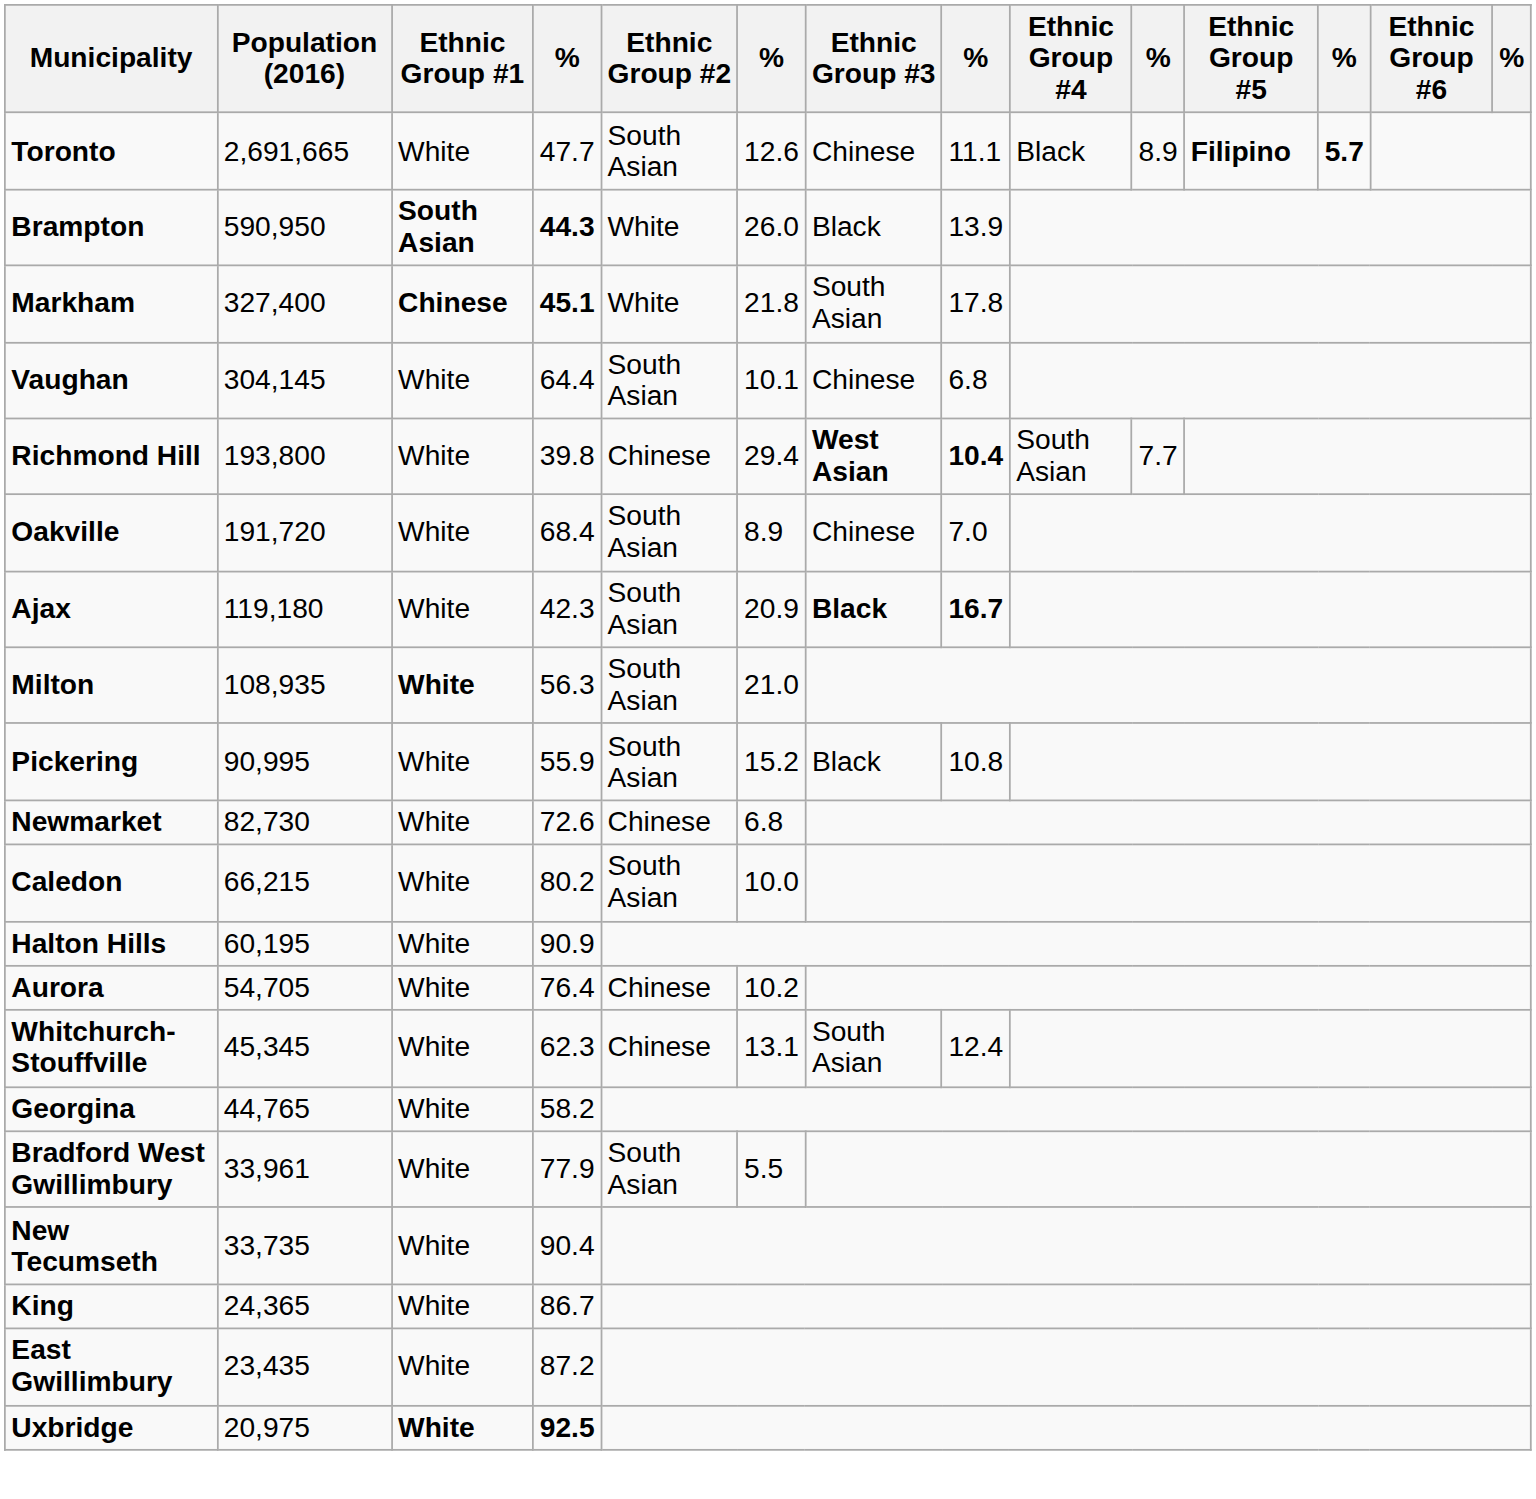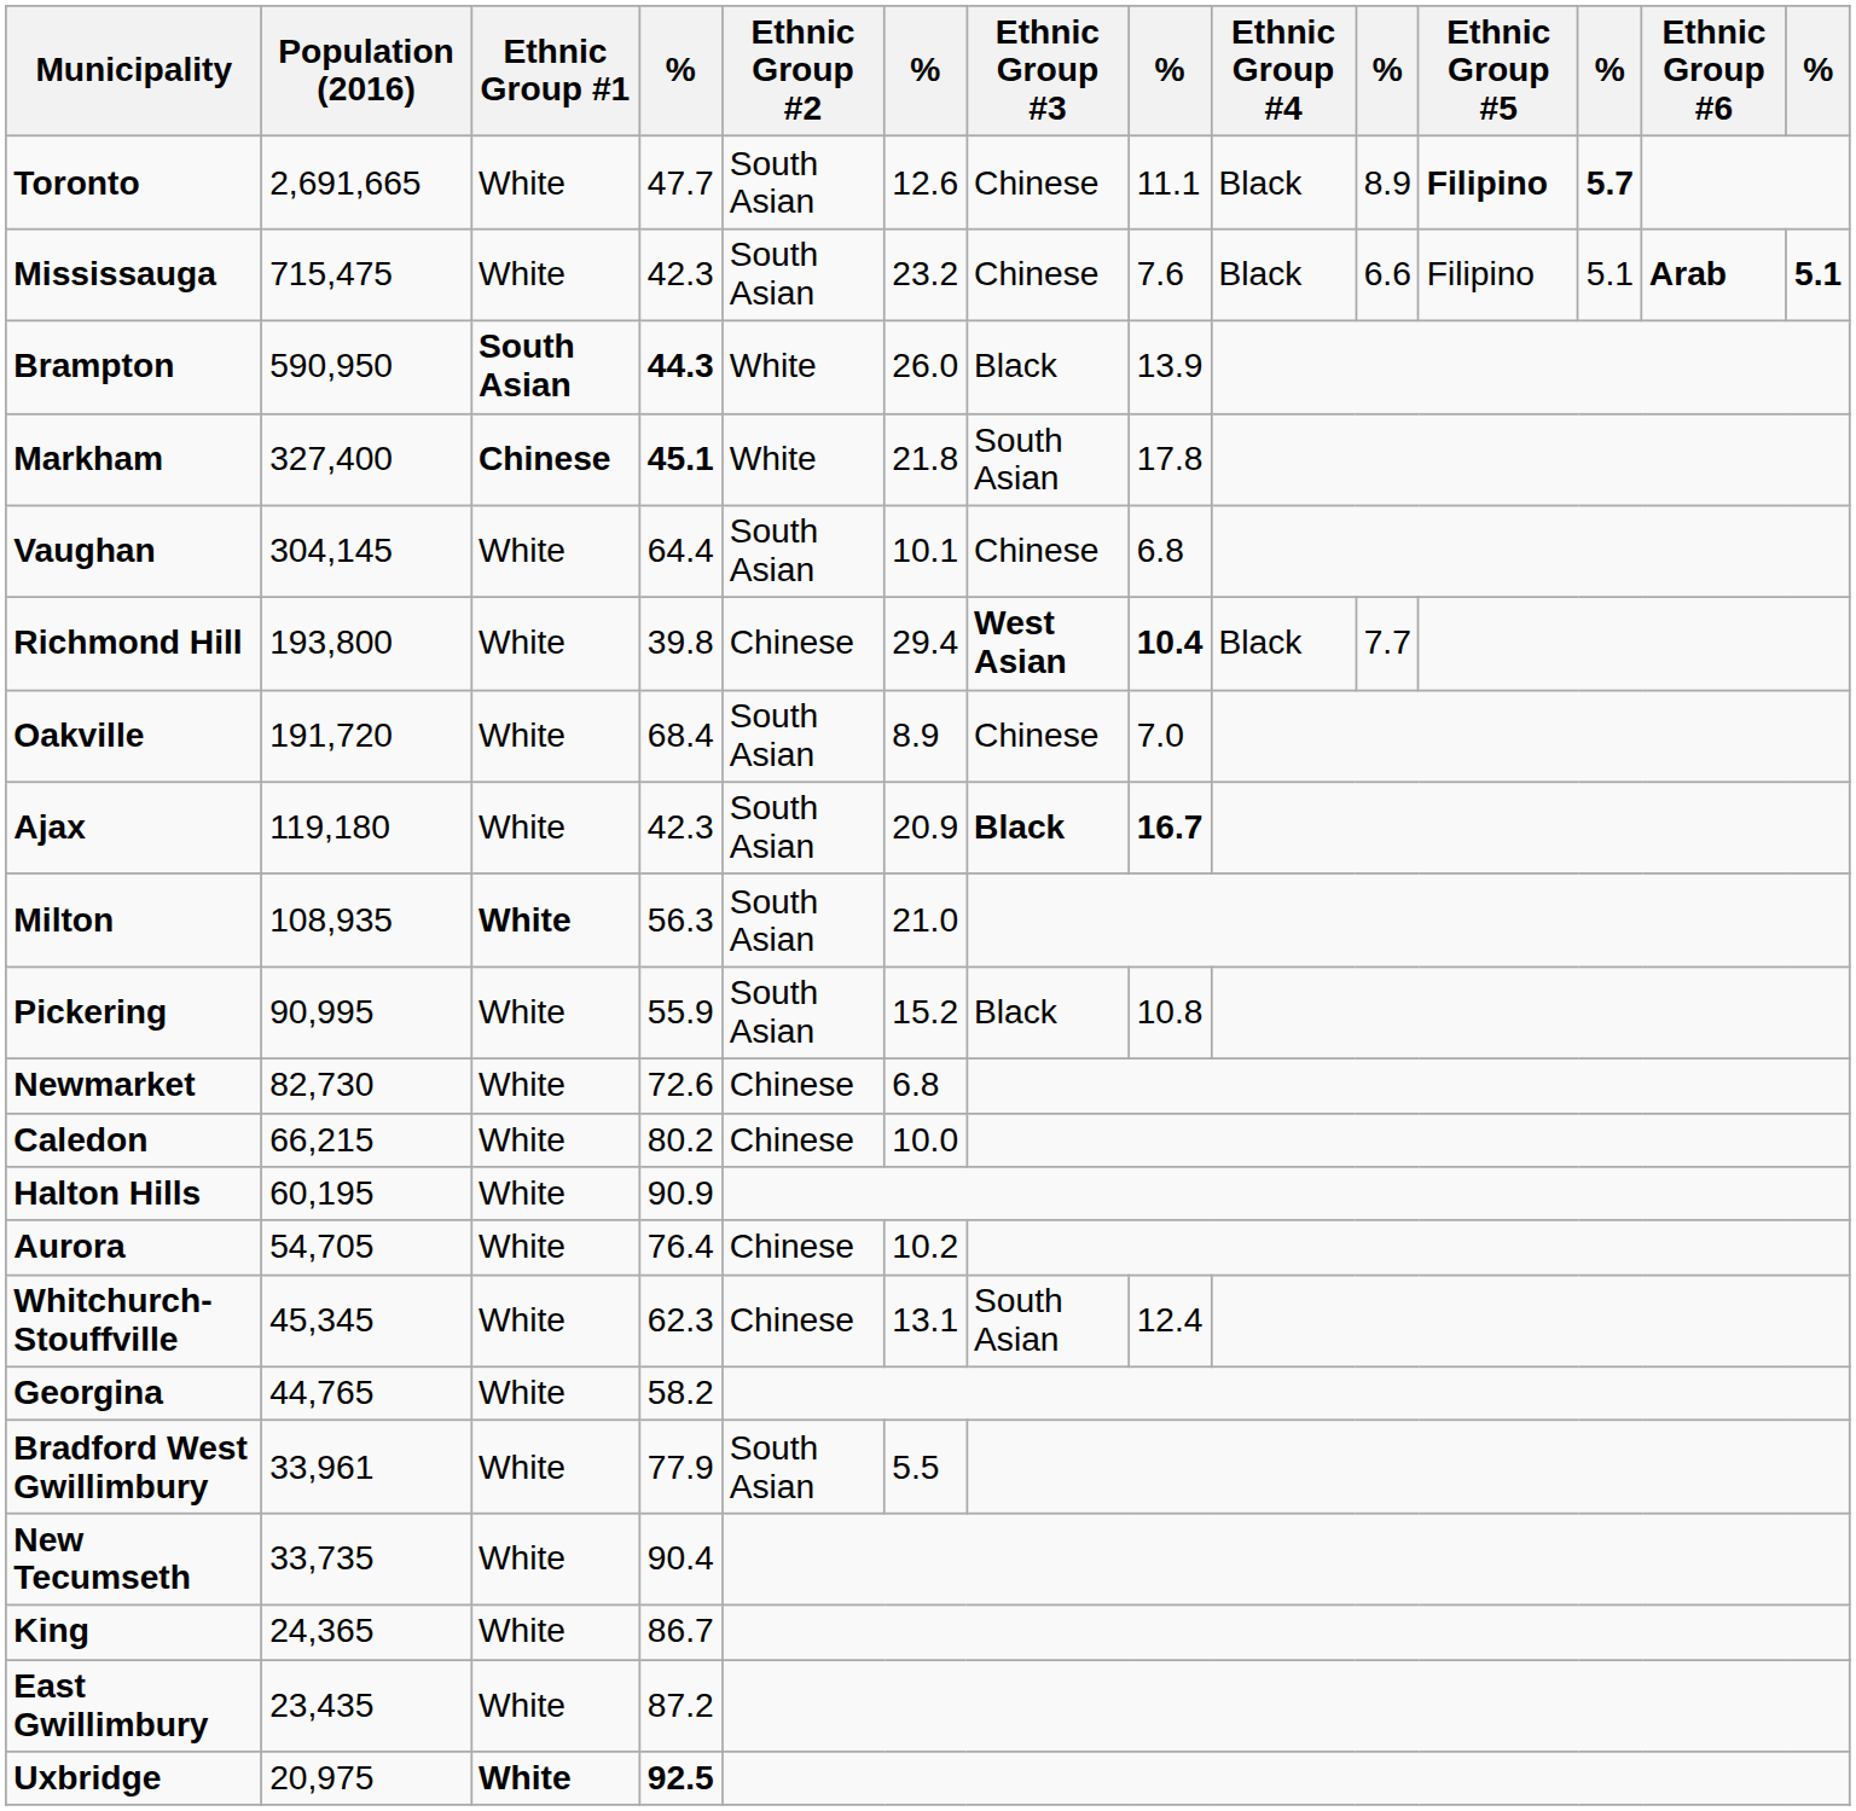+ row: Mississauga | 715,475 | White | 42.3 | South Asian | 23.2 | Chinese | 7.6 | Black | 6.6 | Filipino | 5.1 | Arab | 5.1
Richmond Hill | Ethnic Group #4: South Asian -> Black
Caledon | Ethnic Group #2: South Asian -> Chinese
